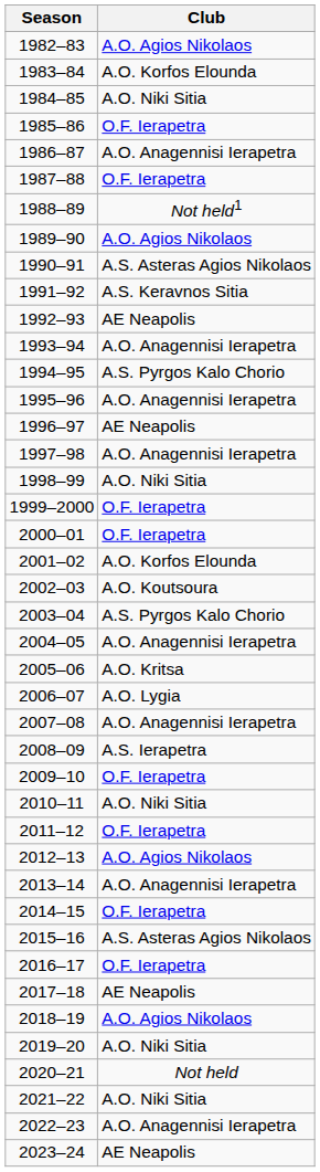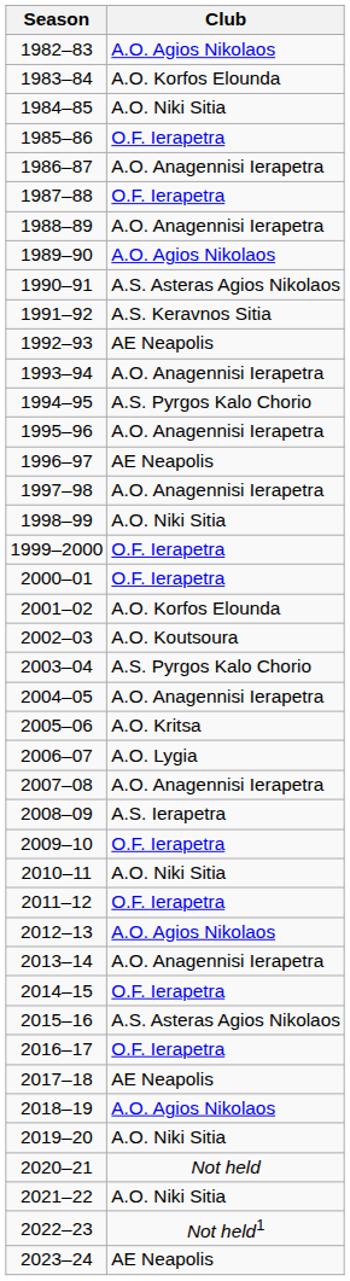1988–89 | Club: Not held1 -> A.O. Anagennisi Ierapetra
2022–23 | Club: A.O. Anagennisi Ierapetra -> Not held1
